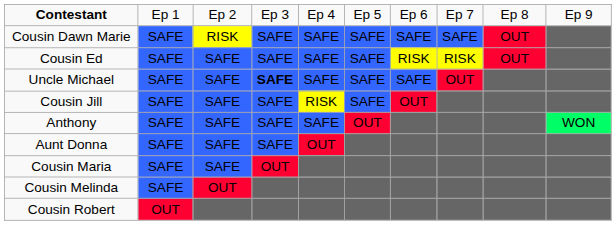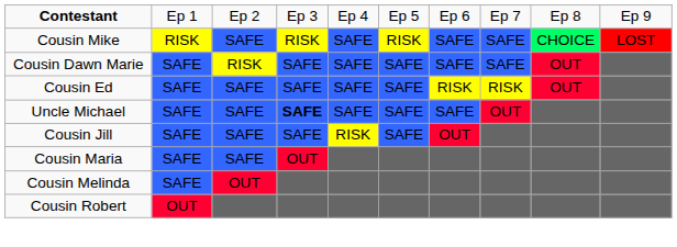+ row: Cousin Mike | RISK | SAFE | RISK | SAFE | RISK | SAFE | SAFE | CHOICE | LOST
- row: Anthony | SAFE | SAFE | SAFE | SAFE | OUT | WON
- row: Aunt Donna | SAFE | SAFE | SAFE | OUT
